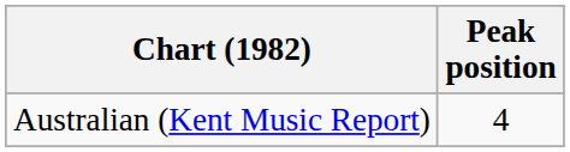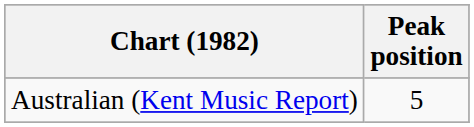Australian (Kent Music Report) | Peak position: 4 -> 5
